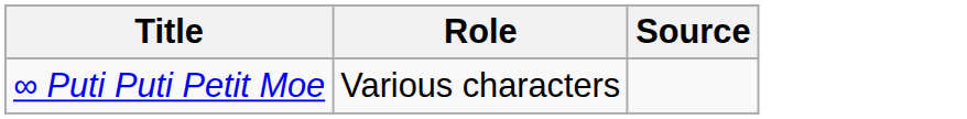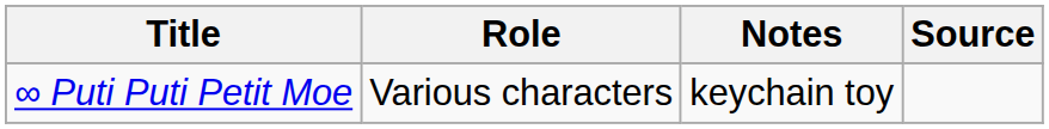+ column: Notes | keychain toy
